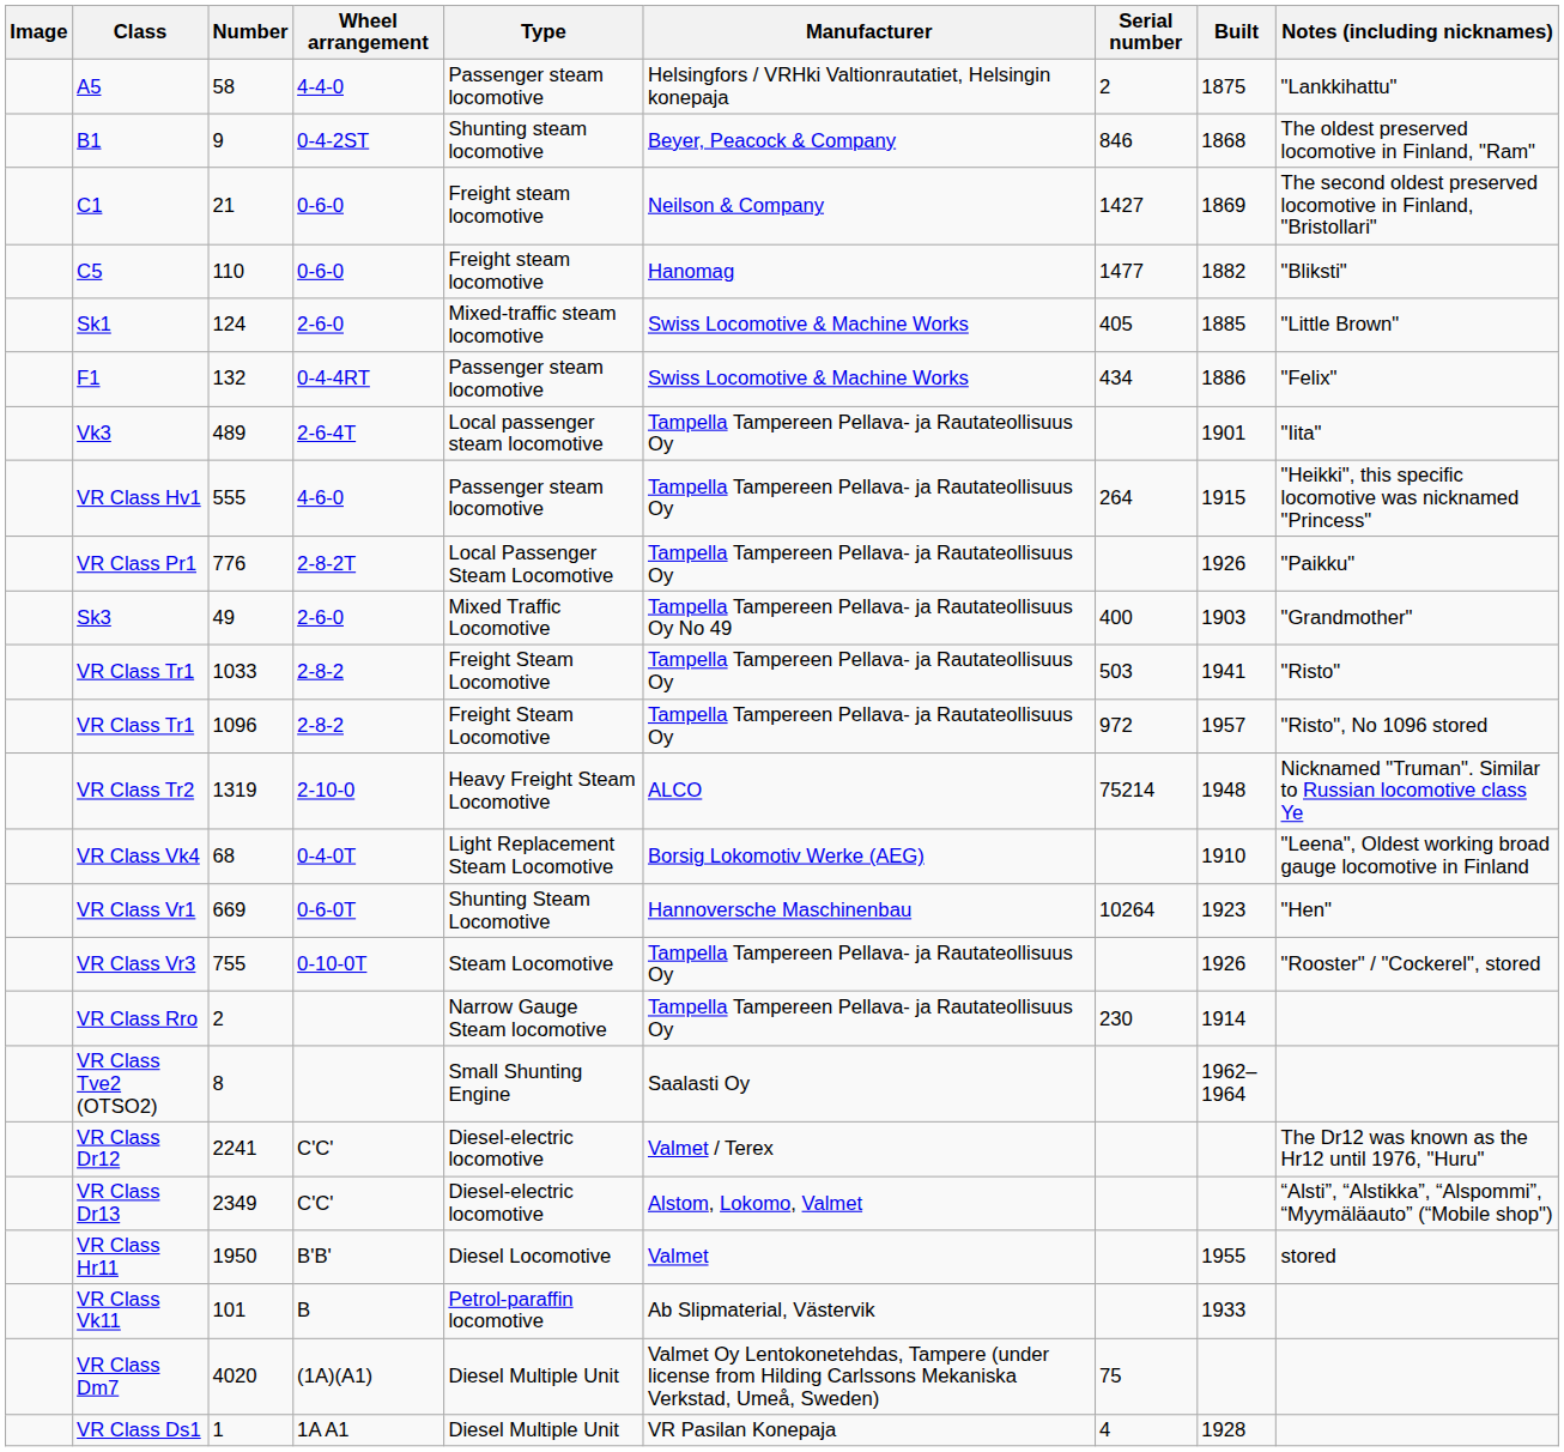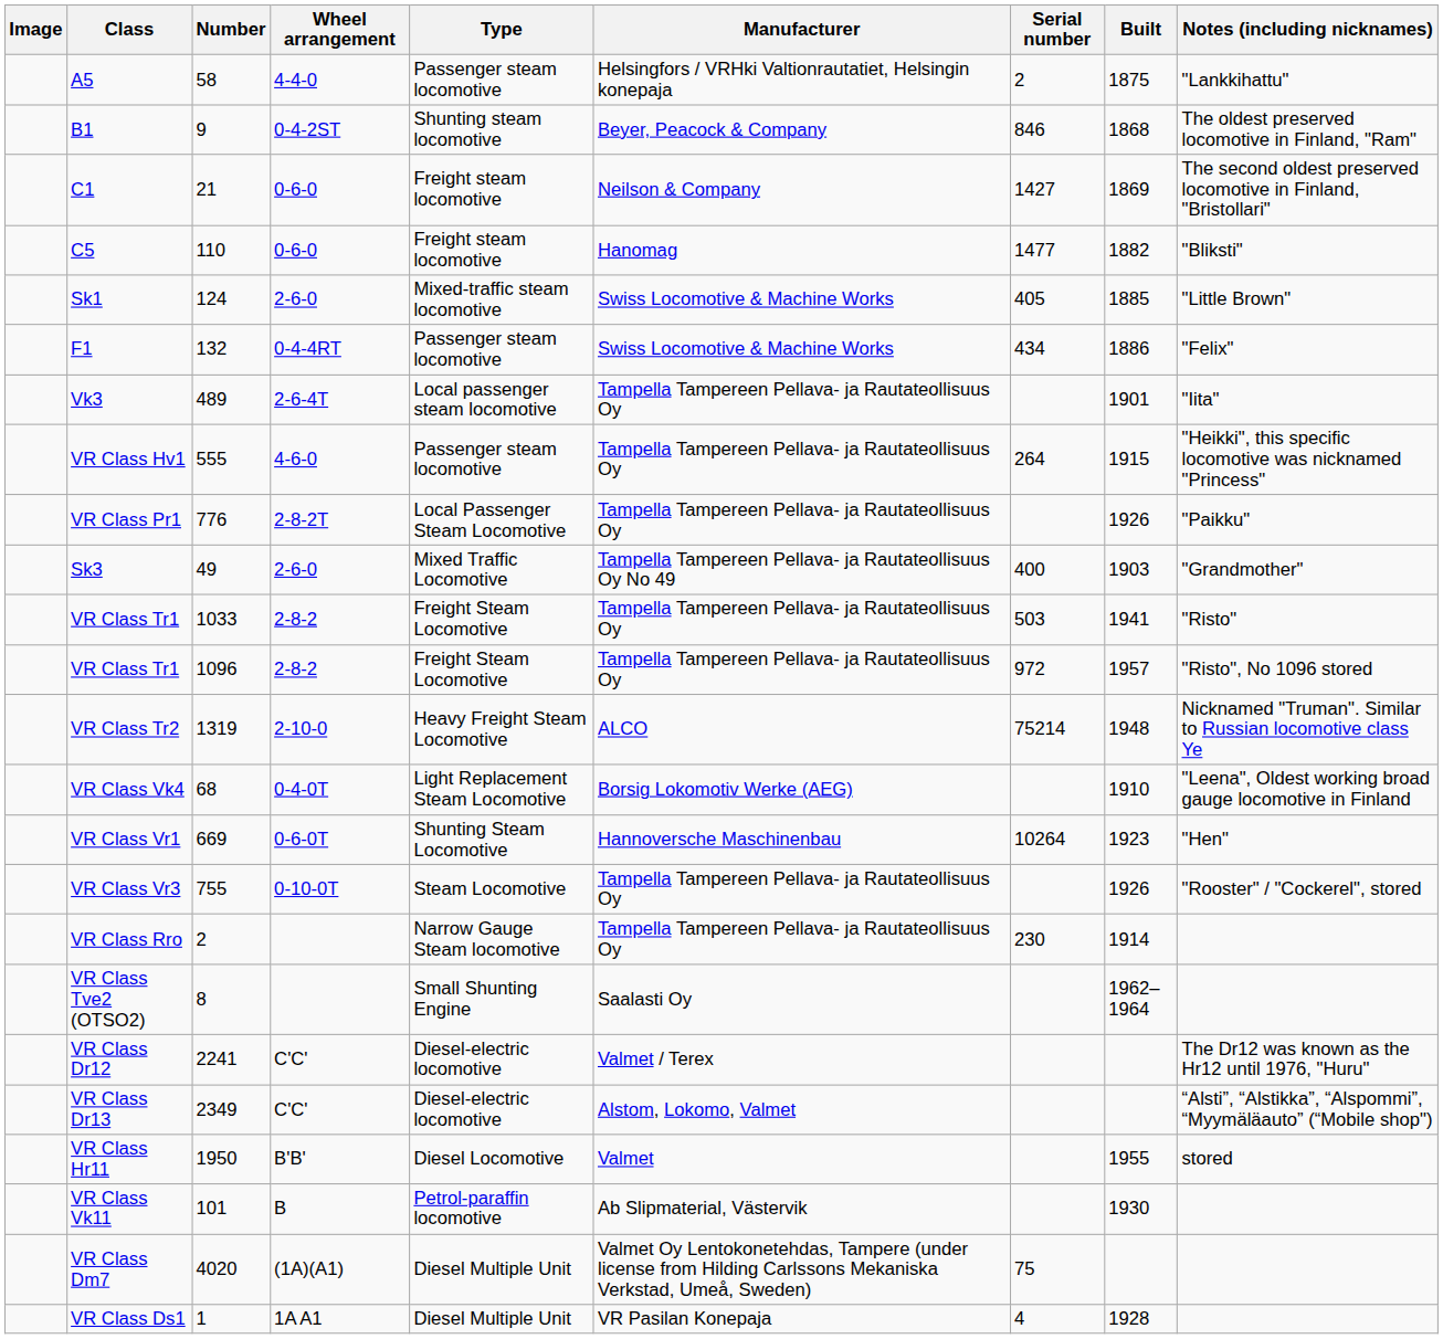VR Class Vk11 | Built: 1933 -> 1930
